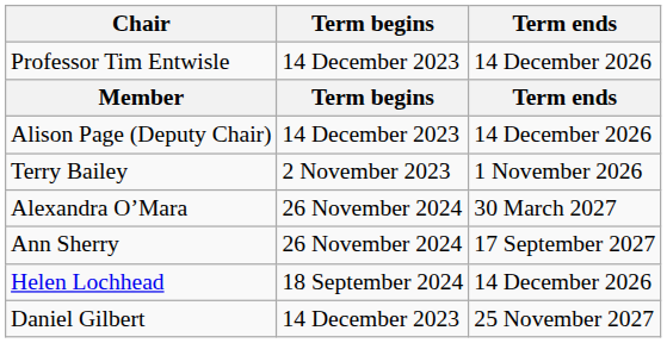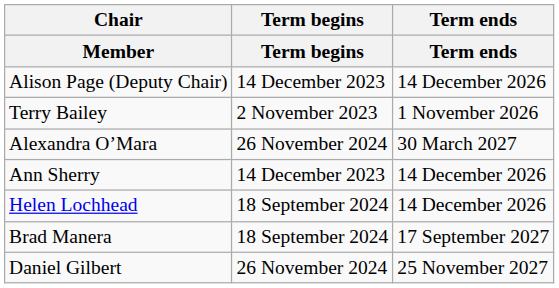- row: Professor Tim Entwisle | 14 December 2023 | 14 December 2026
Ann Sherry | Term begins: 26 November 2024 -> 14 December 2023
Ann Sherry | Term ends: 17 September 2027 -> 14 December 2026
+ row: Brad Manera | 18 September 2024 | 17 September 2027
Daniel Gilbert | Term begins: 14 December 2023 -> 26 November 2024
